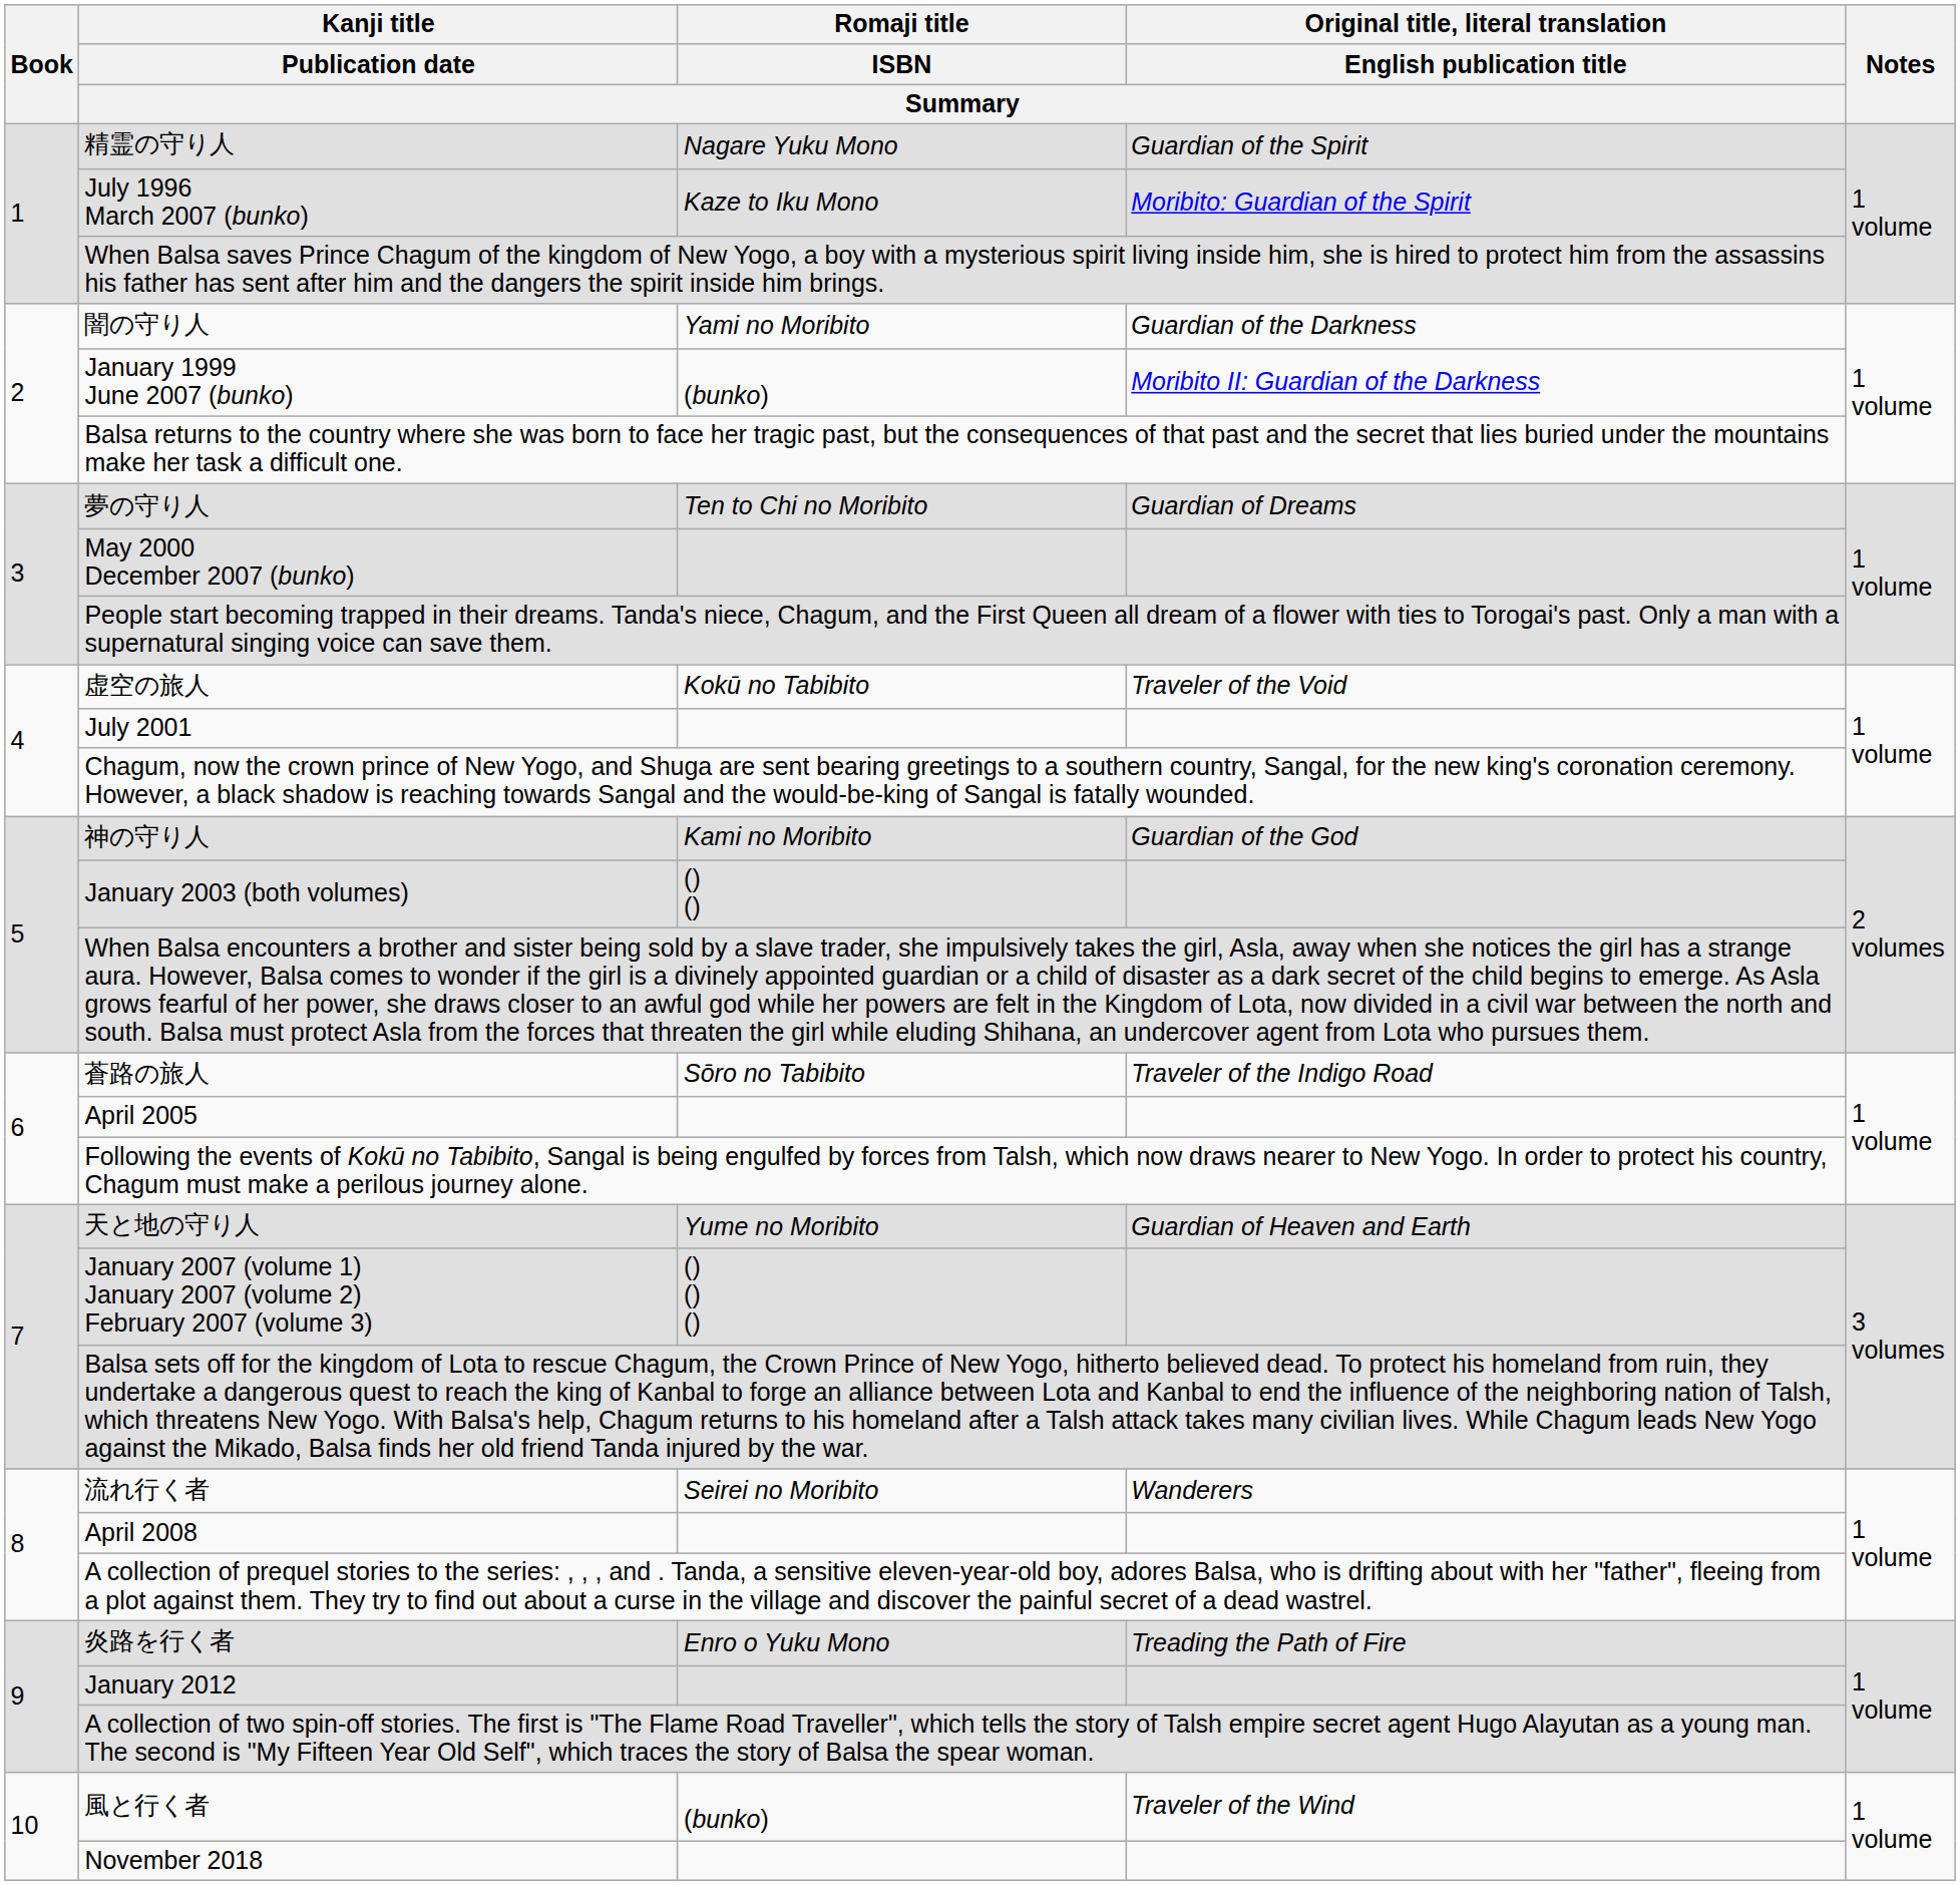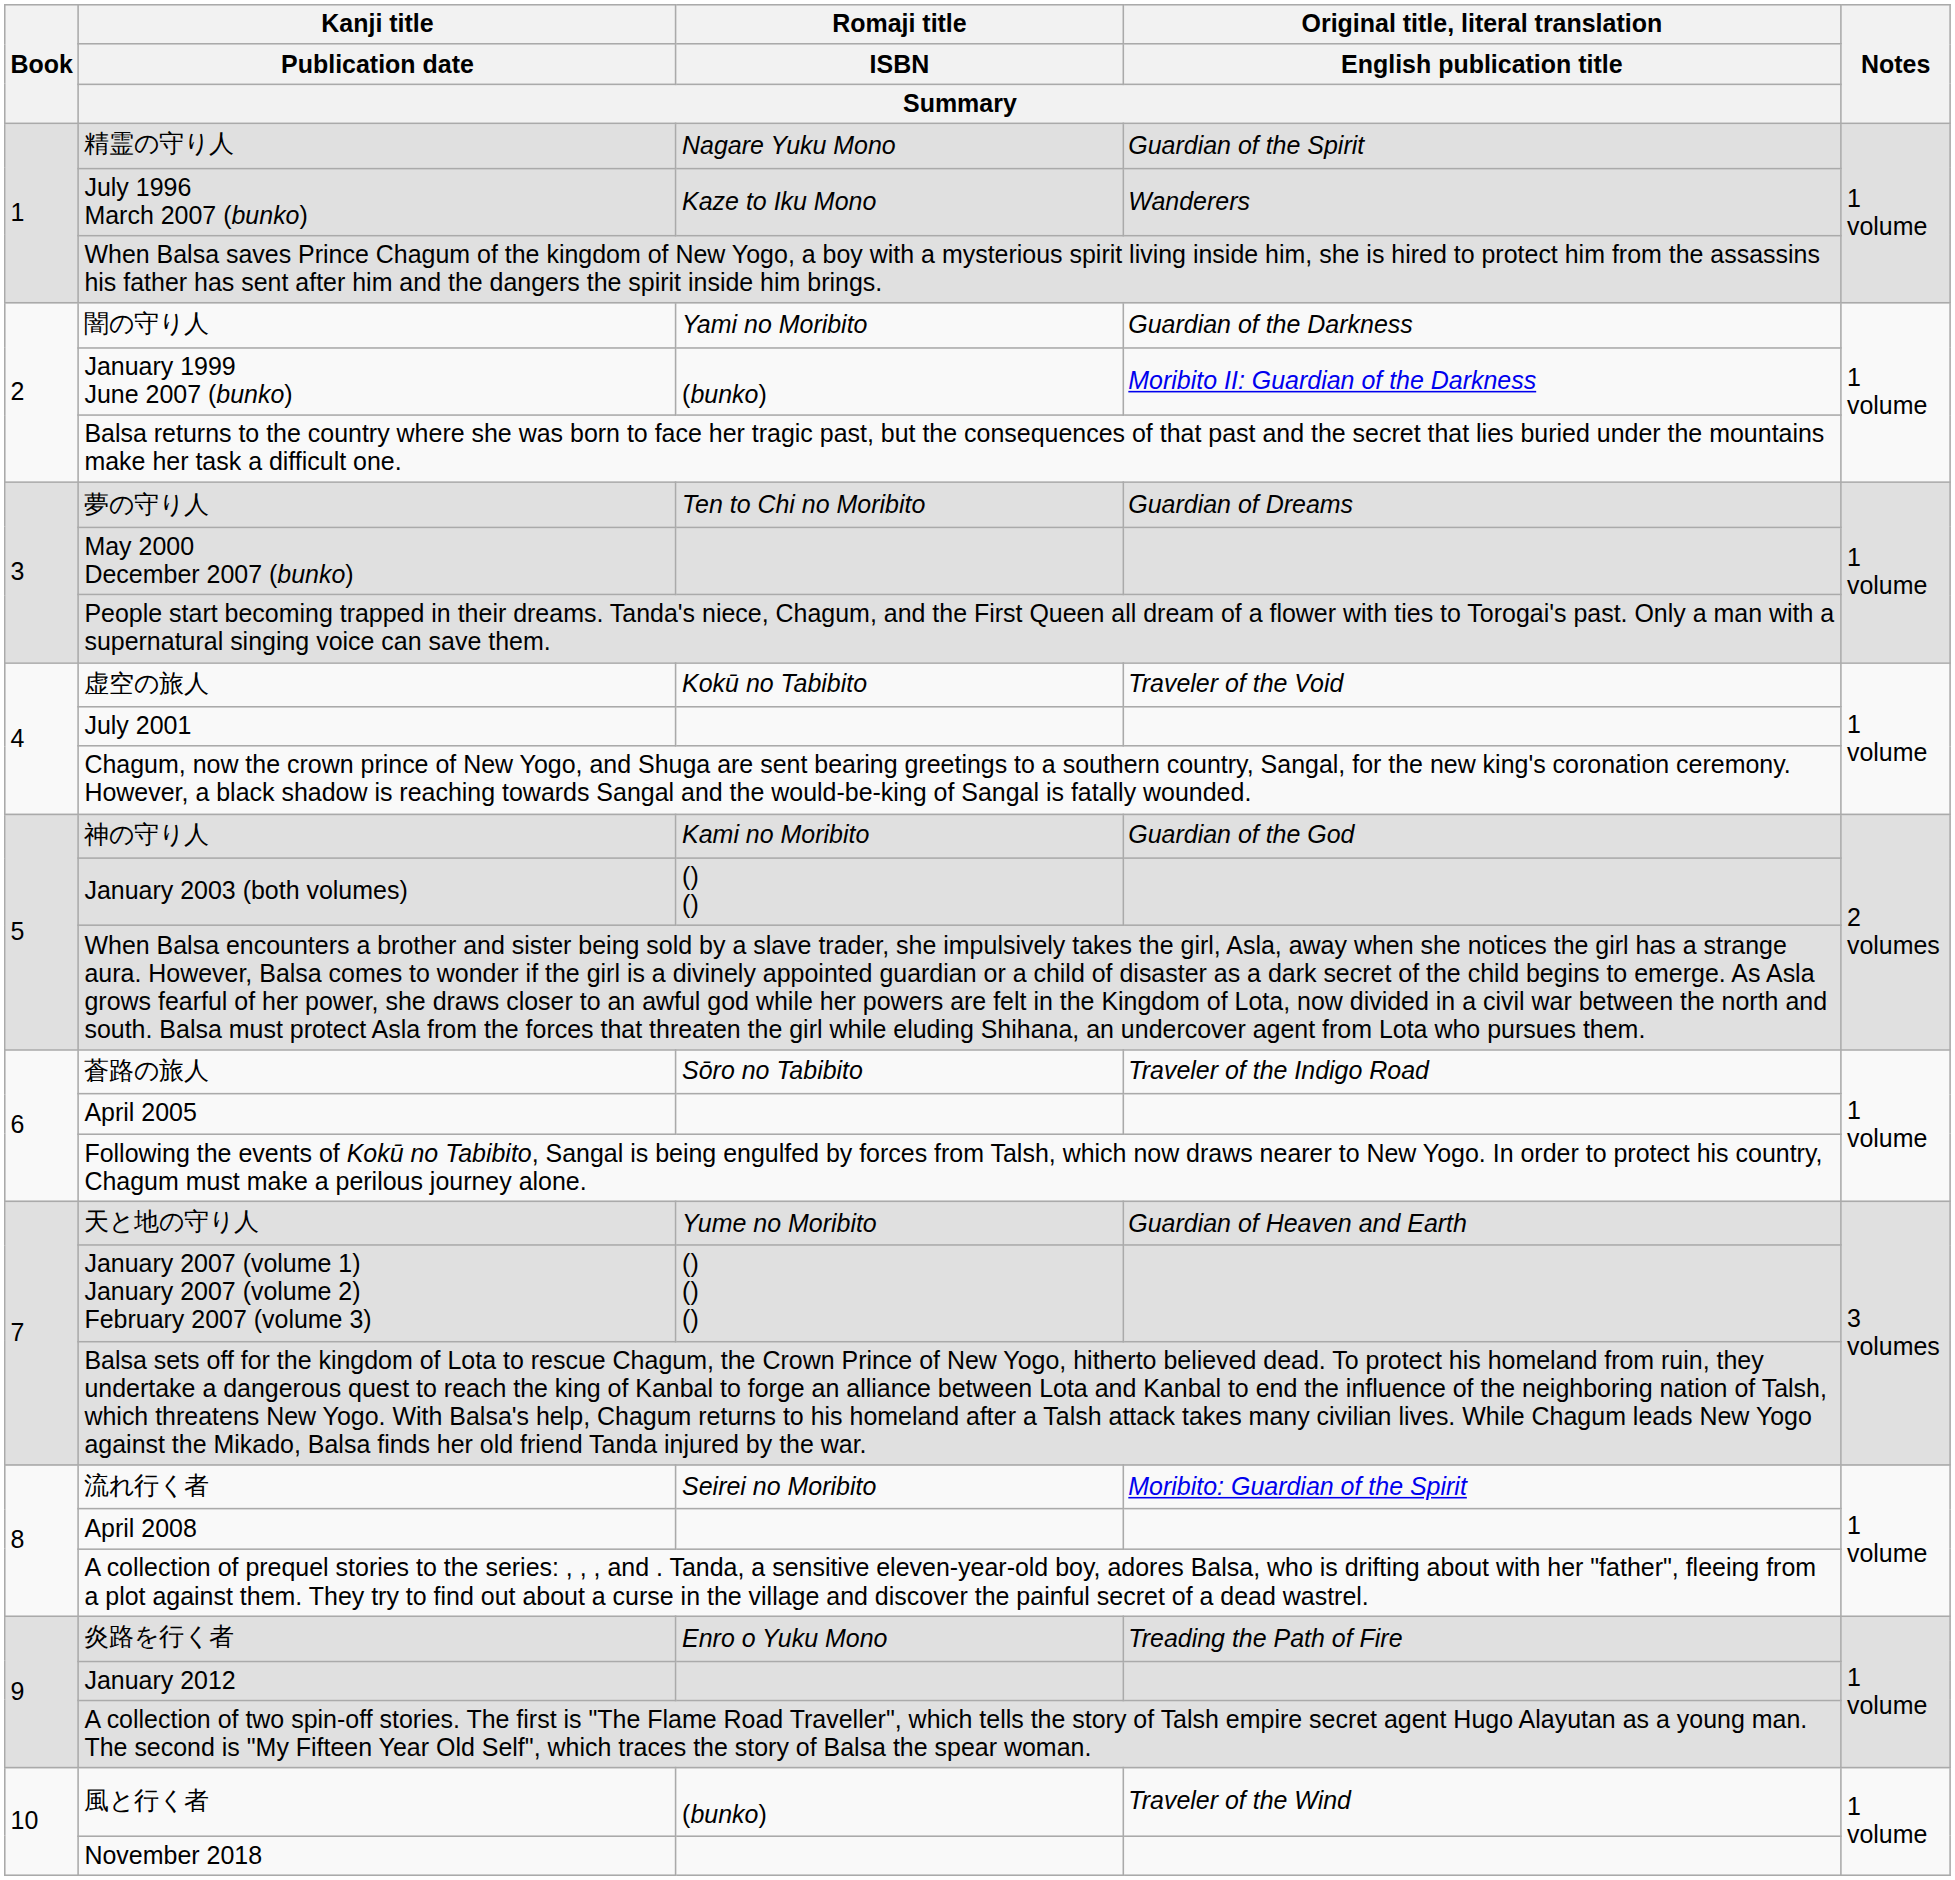July 1996 March 2007 (bunko) | column 4: Moribito: Guardian of the Spirit -> Wanderers
流れ行く者 | column 4: Wanderers -> Moribito: Guardian of the Spirit
